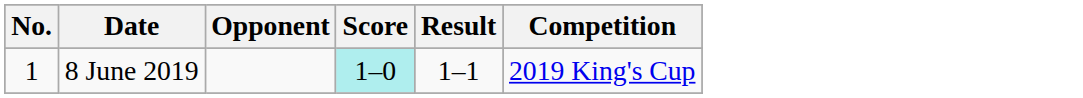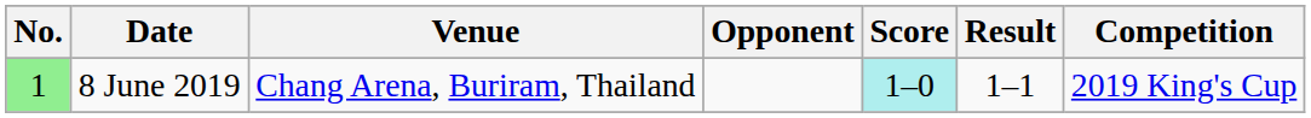+ column: Venue | Chang Arena, Buriram, Thailand
8 June 2019 | No.: no background -> lightgreen background
